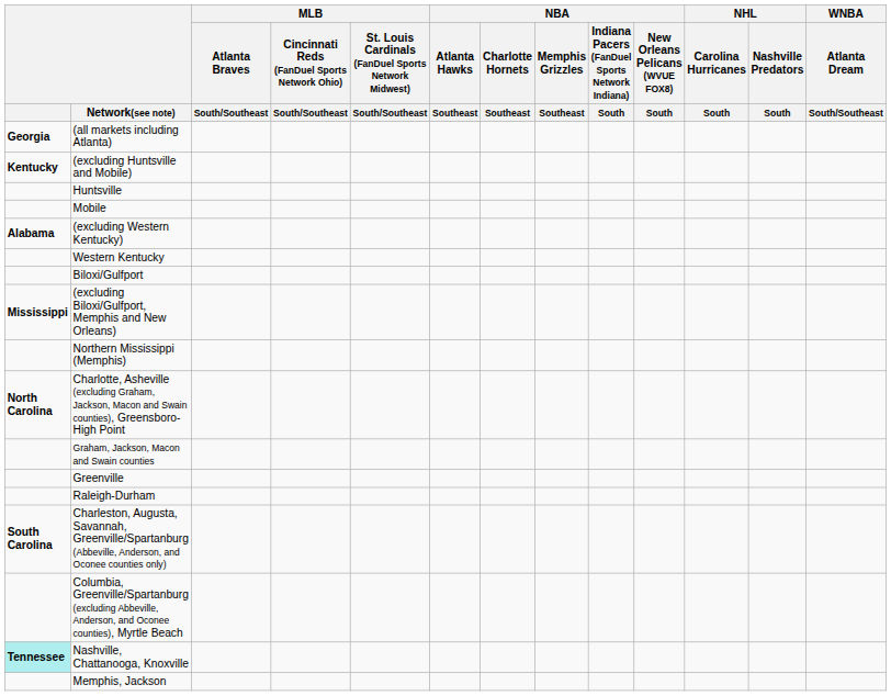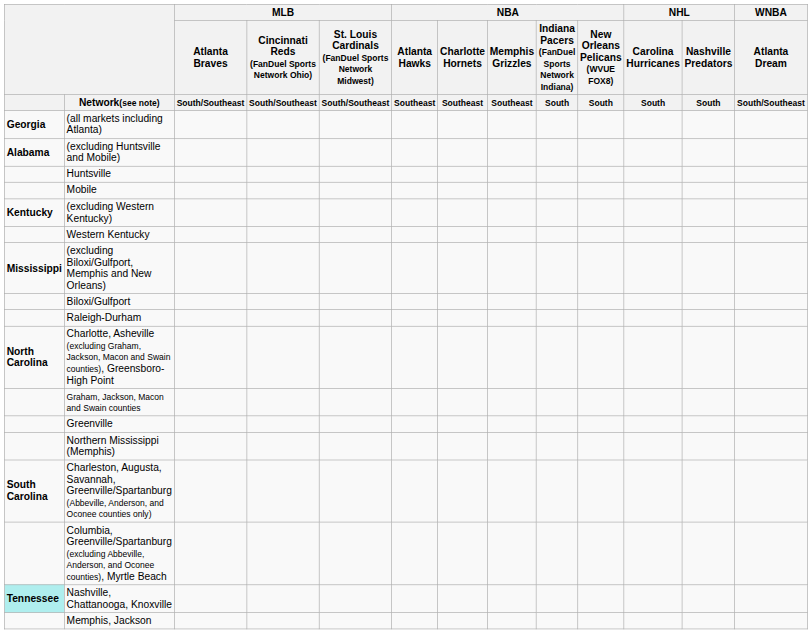(excluding Huntsville and Mobile) | column 1: Kentucky -> Alabama
(excluding Western Kentucky) | column 1: Alabama -> Kentucky
rows swapped: (excluding Biloxi/Gulfport, Memphis and New Orleans) <-> Biloxi/Gulfport
rows swapped: Northern Mississippi (Memphis) <-> Raleigh-Durham
